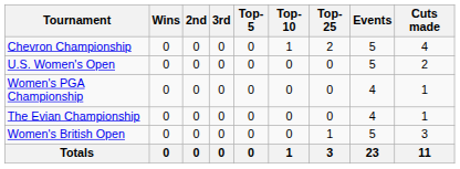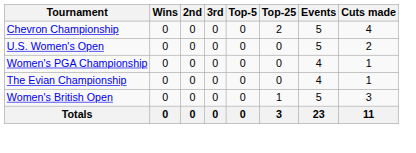- column: Top-10 | 1 | 0 | 0 | 0 | 0 | 1
